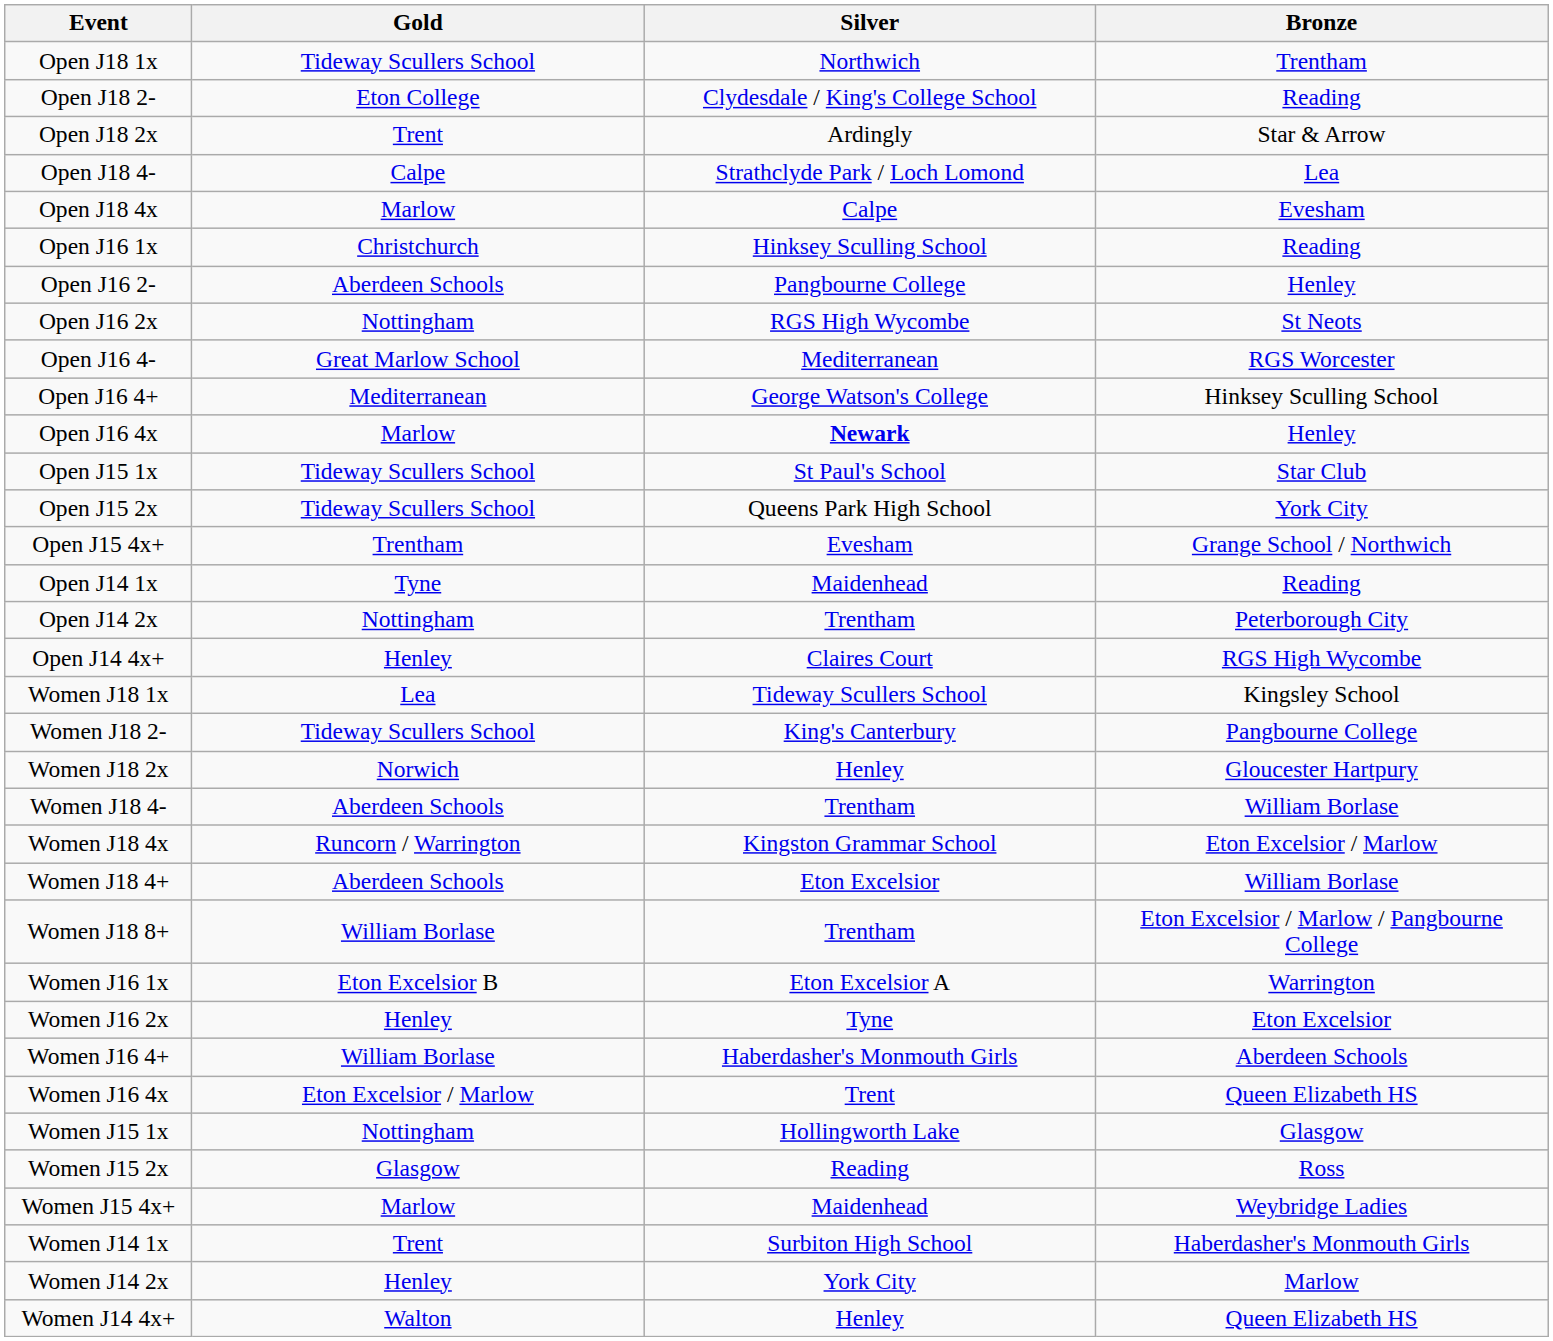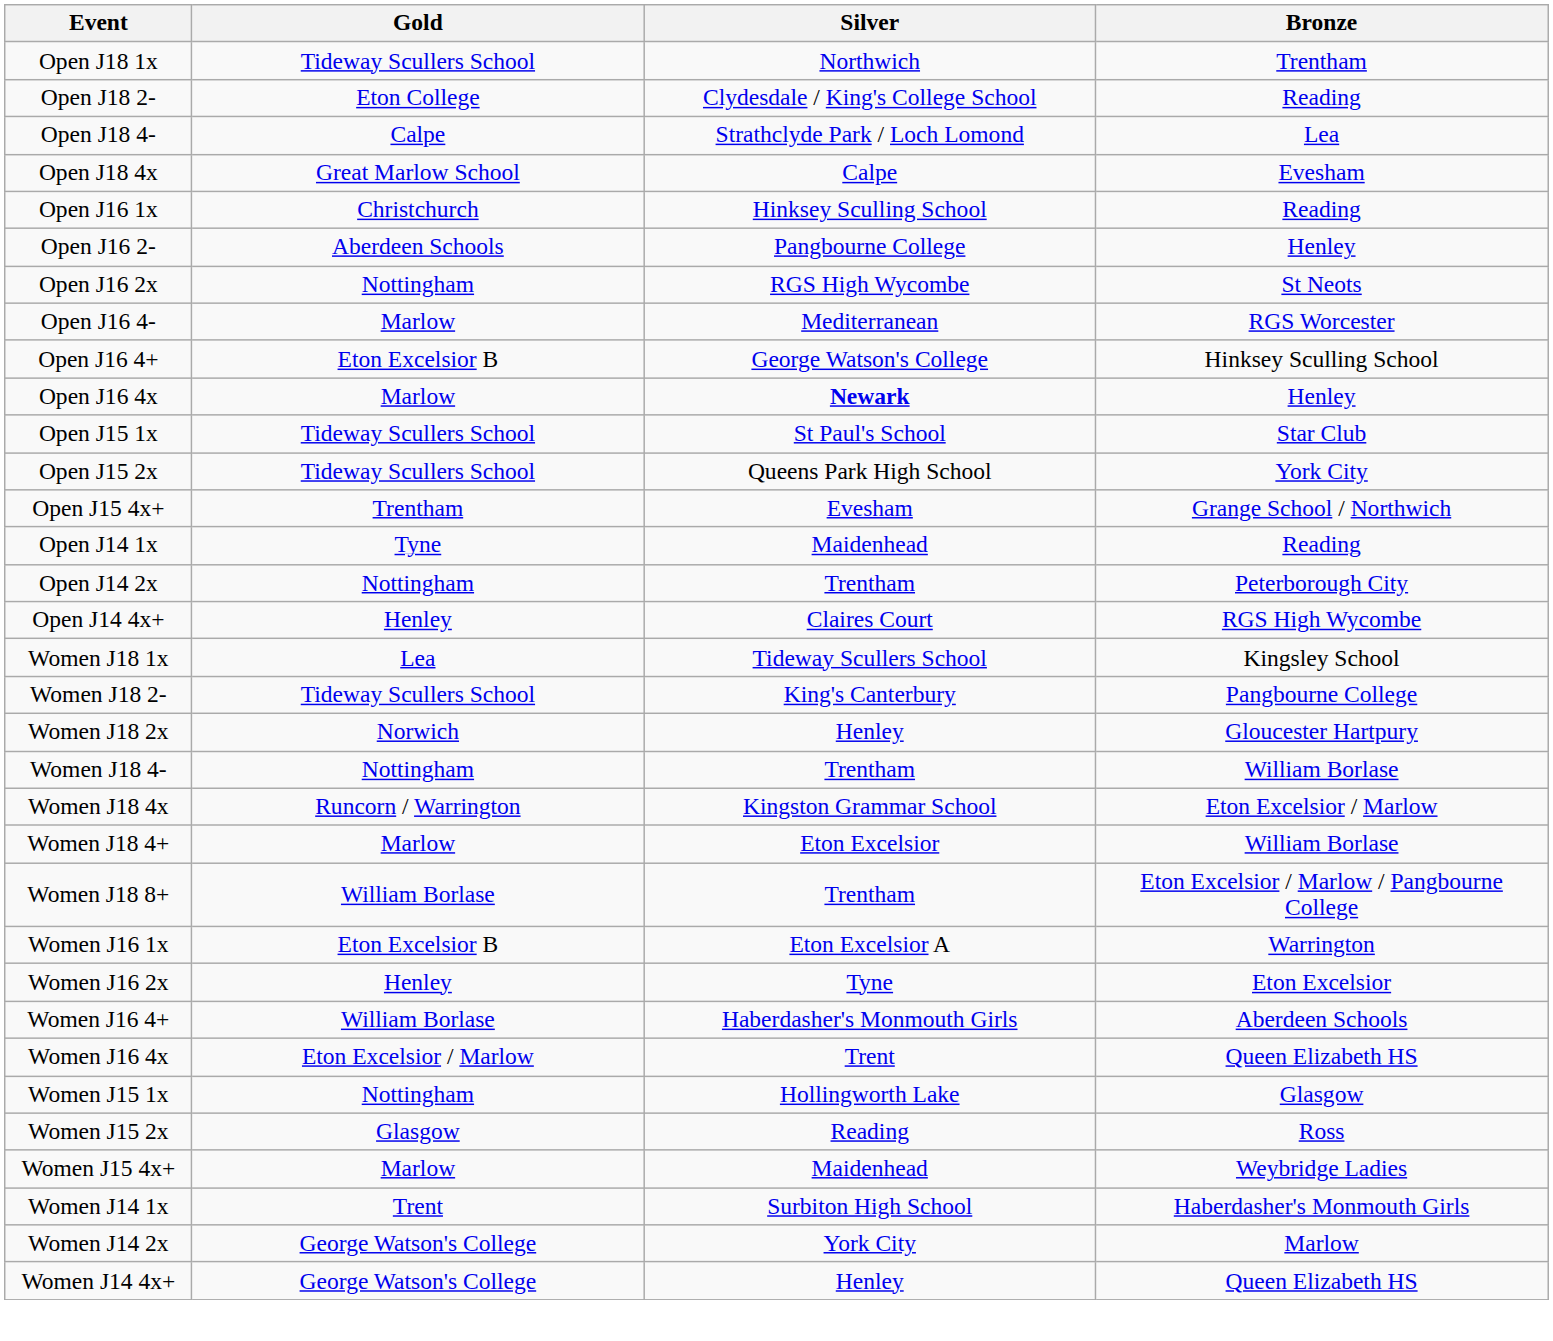- row: Open J18 2x | Trent | Ardingly | Star & Arrow
Open J18 4x | Gold: Marlow -> Great Marlow School
Open J16 4- | Gold: Great Marlow School -> Marlow
Open J16 4+ | Gold: Mediterranean -> Eton Excelsior B
Women J18 4- | Gold: Aberdeen Schools -> Nottingham
Women J18 4+ | Gold: Aberdeen Schools -> Marlow
Women J14 2x | Gold: Henley -> George Watson's College
Women J14 4x+ | Gold: Walton -> George Watson's College
